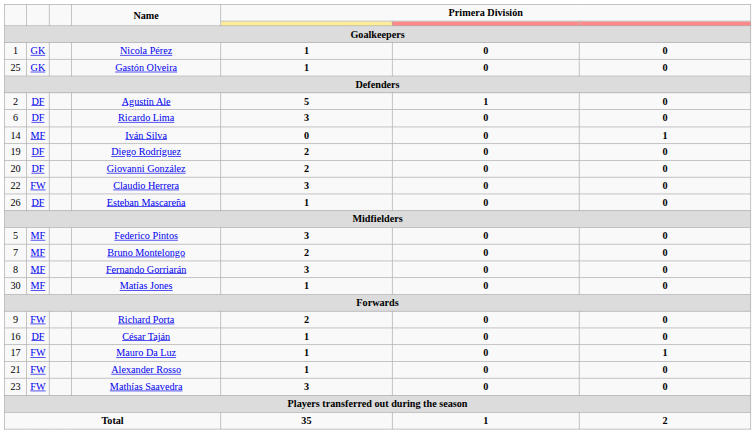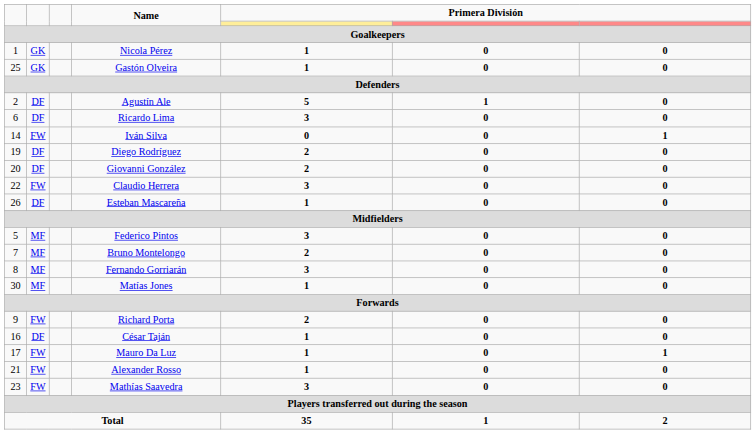Iván Silva | column 2: MF -> FW
